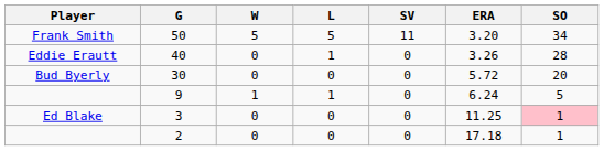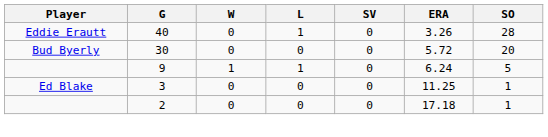- row: Frank Smith | 50 | 5 | 5 | 11 | 3.20 | 34
3 | SO: pink background -> no background
